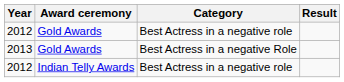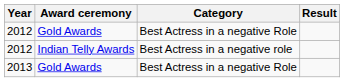2012 / Gold Awards | Category: Best Actress in a negative role -> Best Actress in a negative Role
rows swapped: 2012 / Indian Telly Awards <-> 2013
